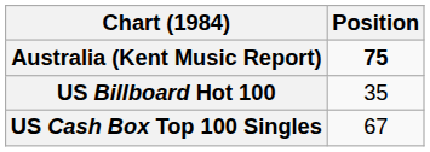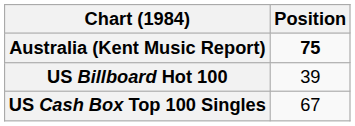US Billboard Hot 100 | Position: 35 -> 39
